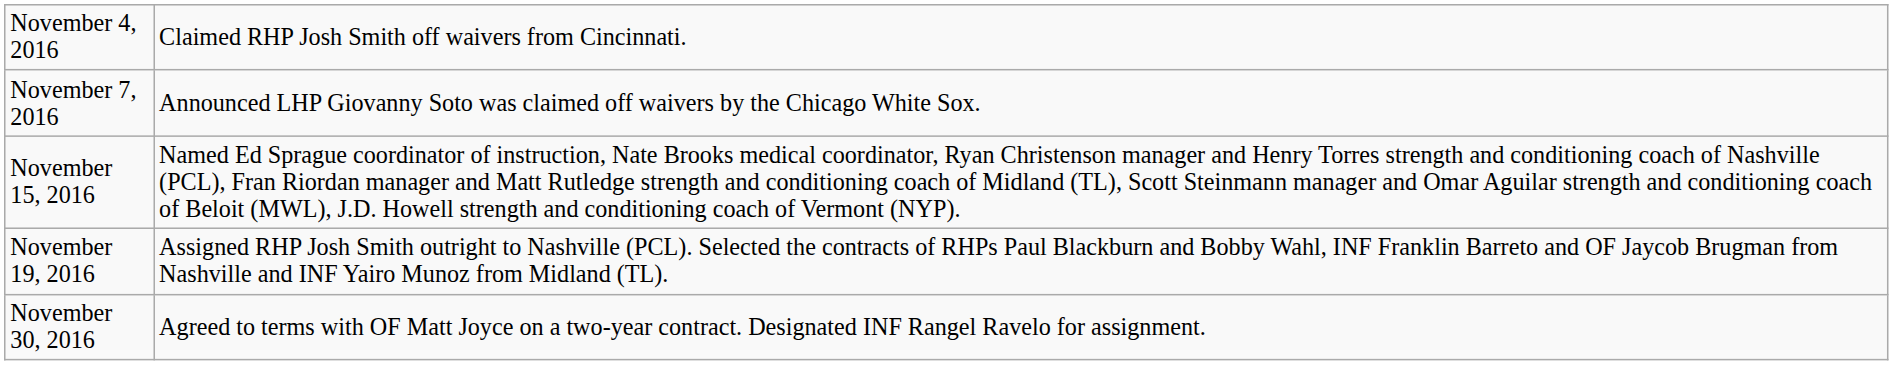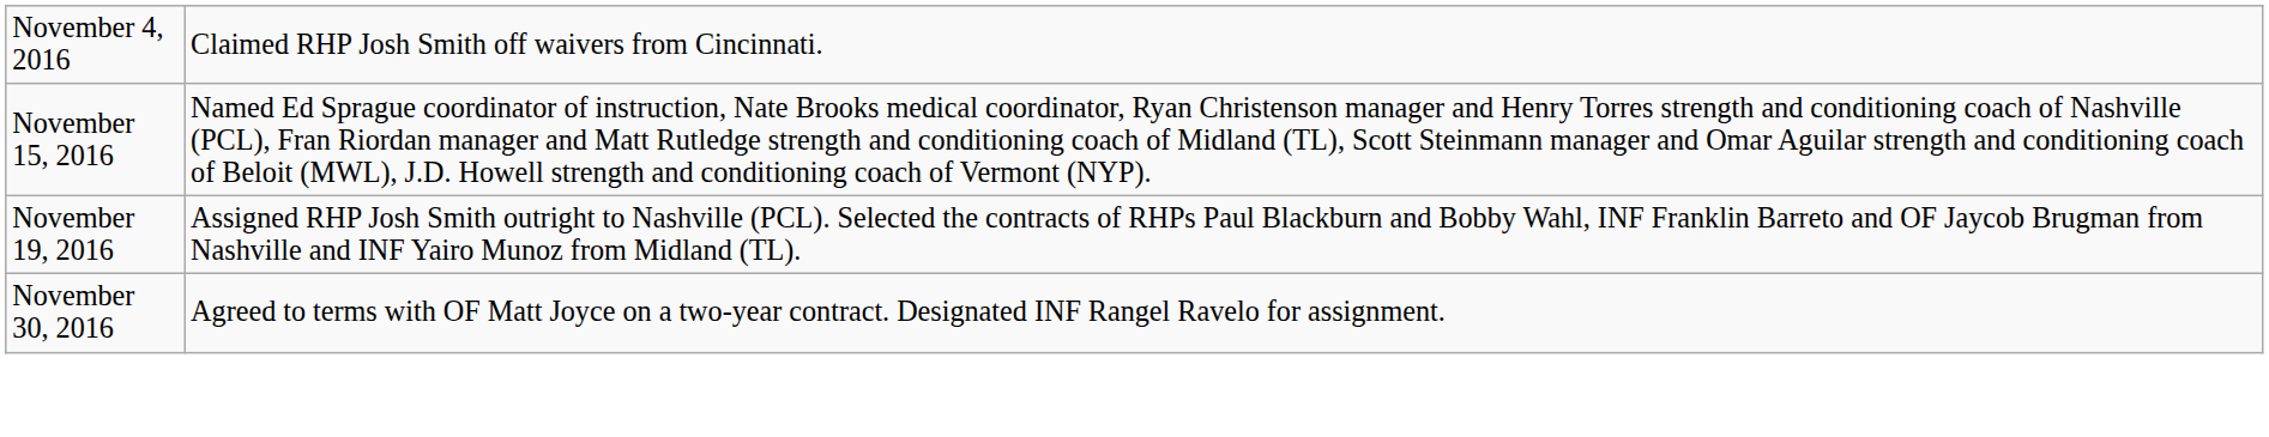- row: November 7, 2016 | Announced LHP Giovanny Soto was claimed off waivers by the Chicago White Sox.
